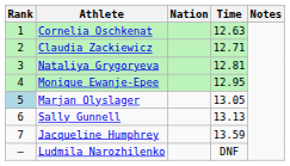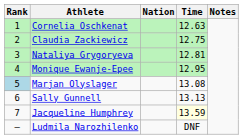Claudia Zackiewicz | Time: 12.71 -> 12.75
Marjan Olyslager | Time: 13.05 -> 13.08
Jacqueline Humphrey | Time: no background -> lightyellow background
